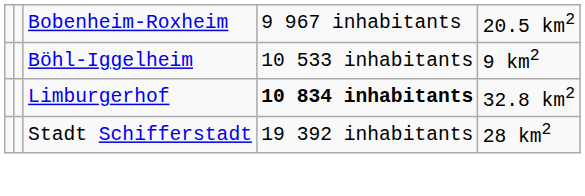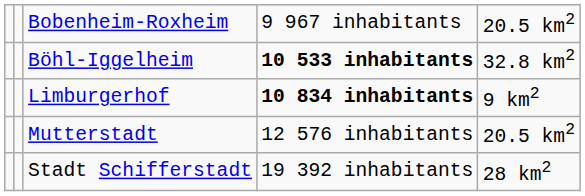Böhl-Iggelheim | column 4: normal -> bold
Böhl-Iggelheim | column 5: 9 km2 -> 32.8 km2
Limburgerhof | column 5: 32.8 km2 -> 9 km2
+ row: Mutterstadt | 12 576 inhabitants | 20.5 km2
